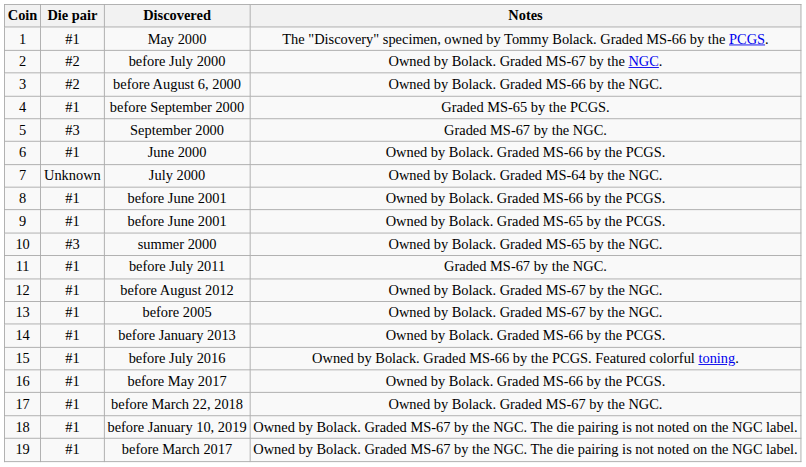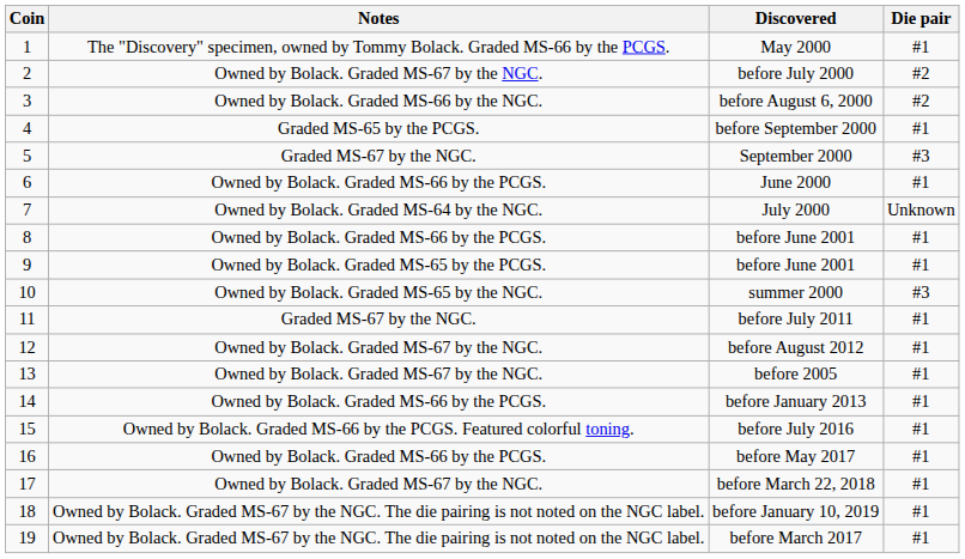columns swapped: Die pair <-> Notes
